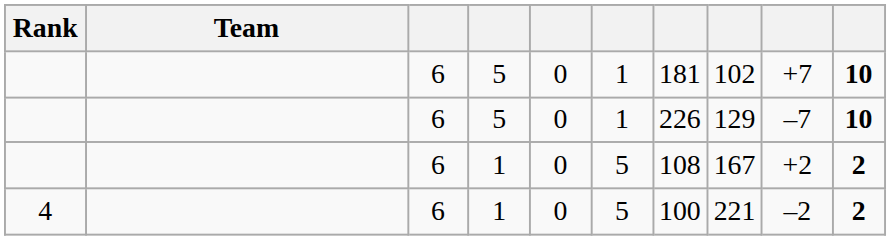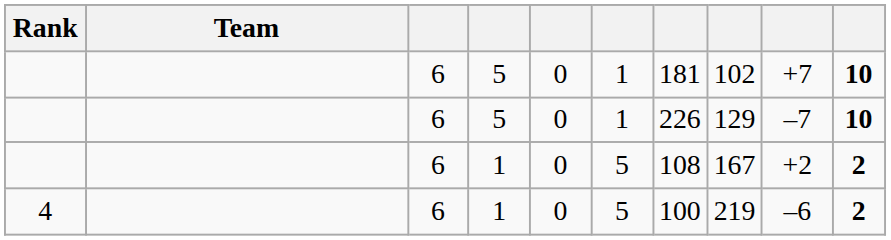4 | column 8: 221 -> 219
4 | column 9: –2 -> –6
